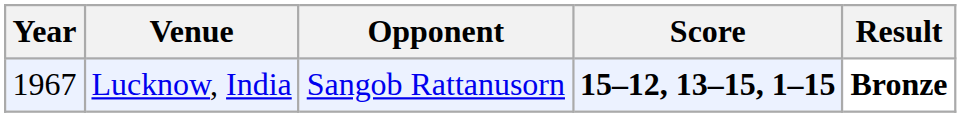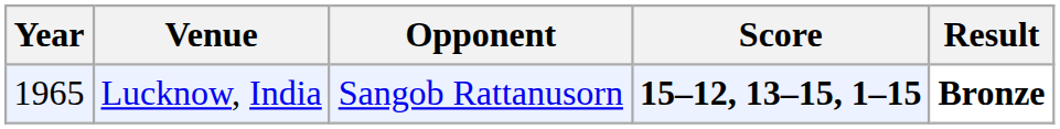Lucknow, India | Year: 1967 -> 1965
